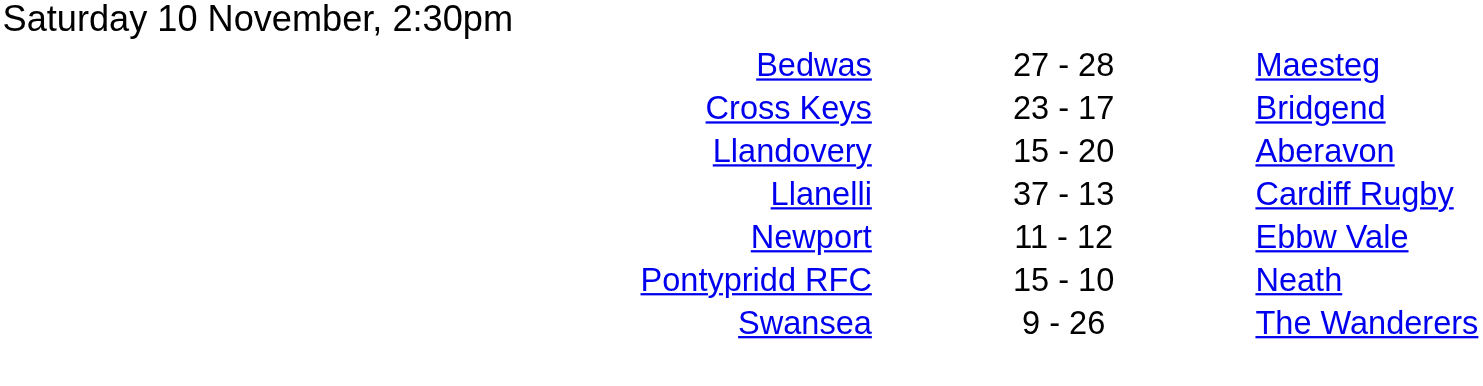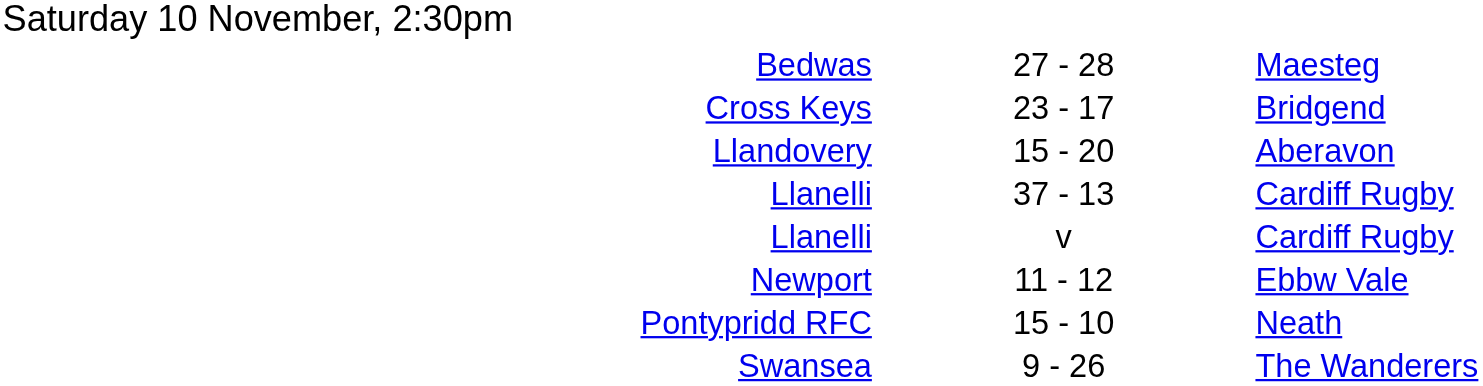+ row: Llanelli | v | Cardiff Rugby
